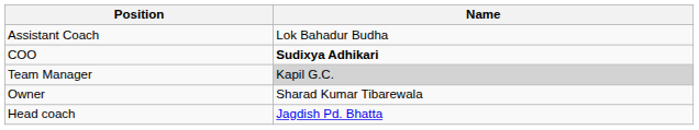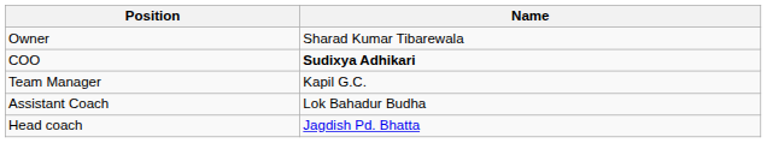rows swapped: Owner <-> Assistant Coach
Team Manager | Name: lightgrey background -> no background
